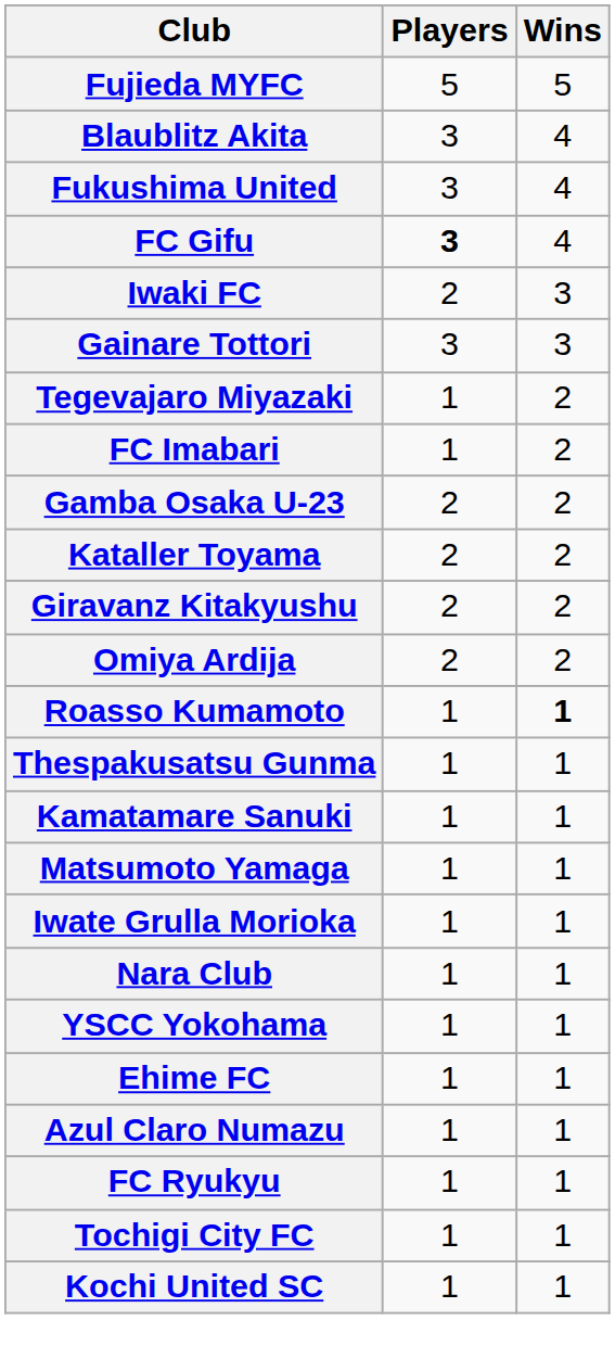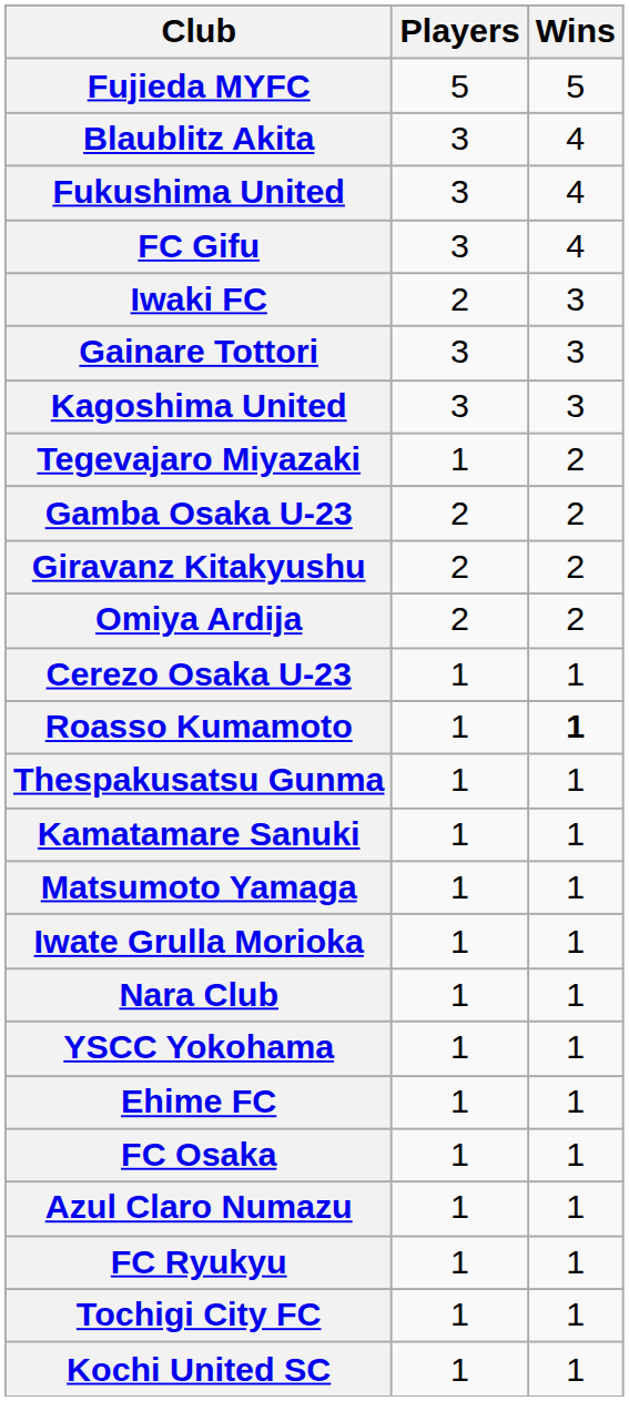FC Gifu | Players: bold -> normal
+ row: Kagoshima United | 3 | 3
- row: FC Imabari | 1 | 2
- row: Kataller Toyama | 2 | 2
+ row: Cerezo Osaka U-23 | 1 | 1
+ row: FC Osaka | 1 | 1
